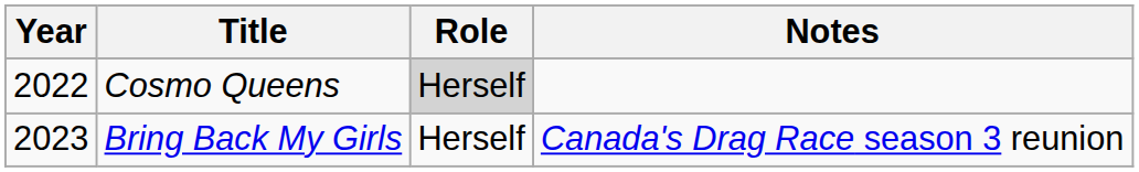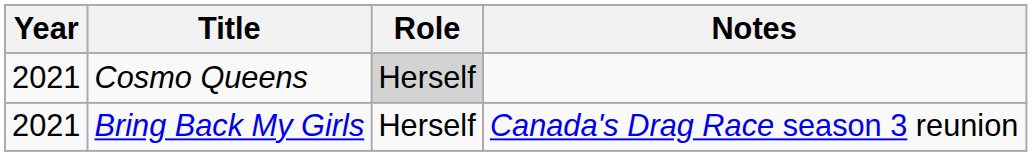Cosmo Queens | Year: 2022 -> 2021
Bring Back My Girls | Year: 2023 -> 2021
